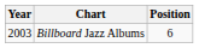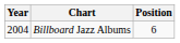Billboard Jazz Albums | Year: 2003 -> 2004
